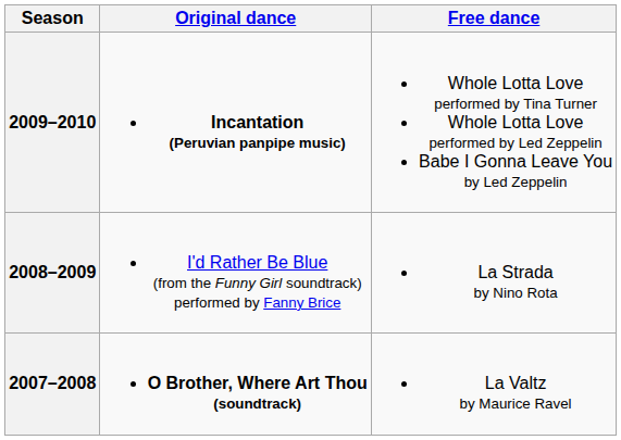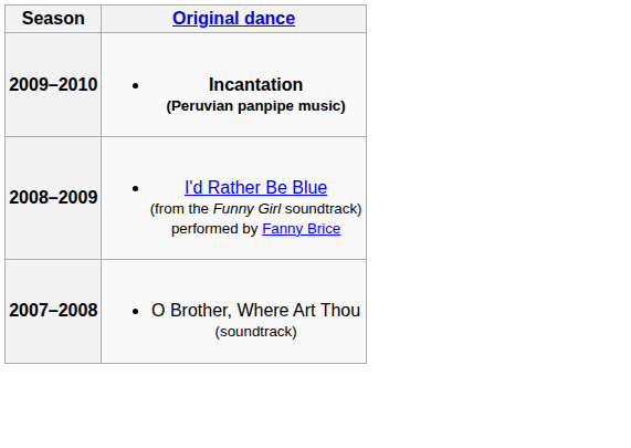- column: Free dance | Whole Lotta Love performed by Tina Turner Whole Lotta Love performed by Led Zeppelin Babe I Gonna Leave You by Led Zeppelin | La Strada by Nino Rota | La Valtz by Maurice Ravel
2007–2008 | Original dance: bold -> normal
